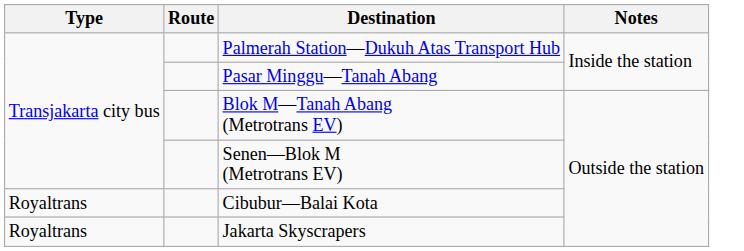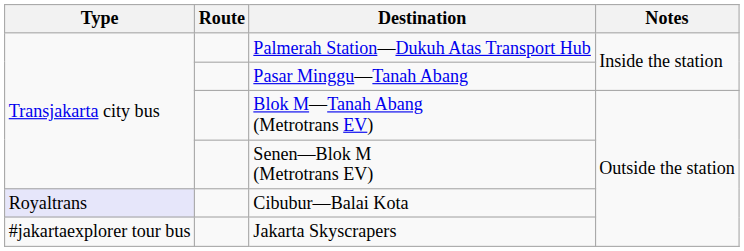Cibubur—Balai Kota | Type: no background -> lavender background
Jakarta Skyscrapers | Type: Royaltrans -> #jakartaexplorer tour bus
